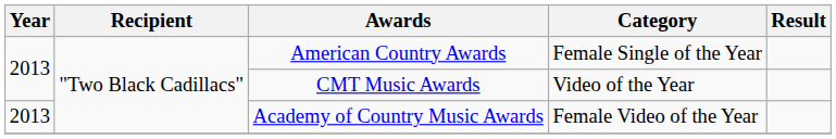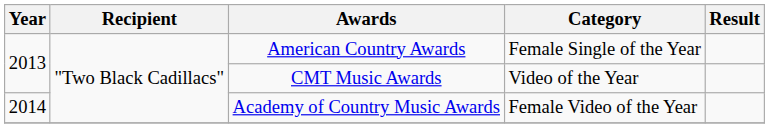Academy of Country Music Awards | Year: 2013 -> 2014
